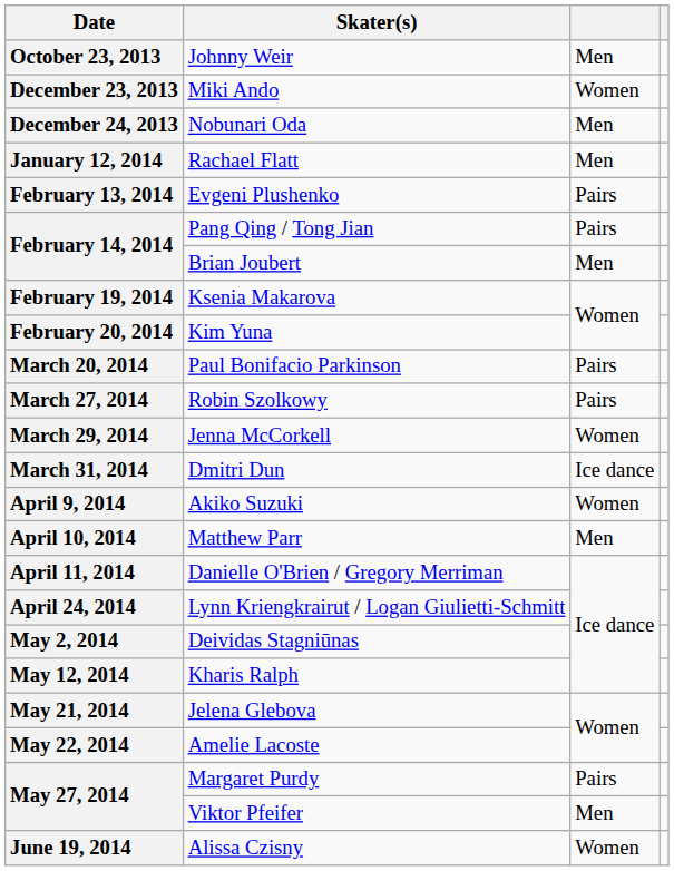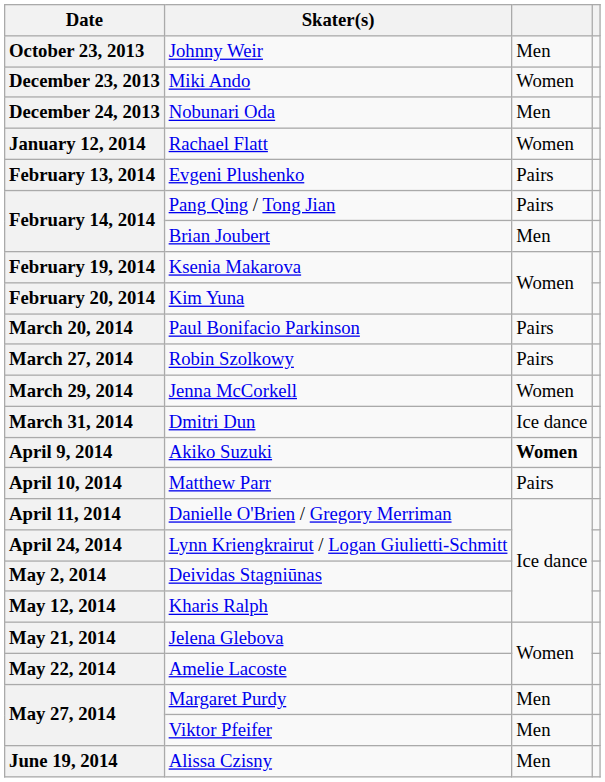January 12, 2014 | column 3: Men -> Women
April 9, 2014 | column 3: normal -> bold
April 10, 2014 | column 3: Men -> Pairs
May 27, 2014 / Margaret Purdy | column 3: Pairs -> Men
June 19, 2014 | column 3: Women -> Men
